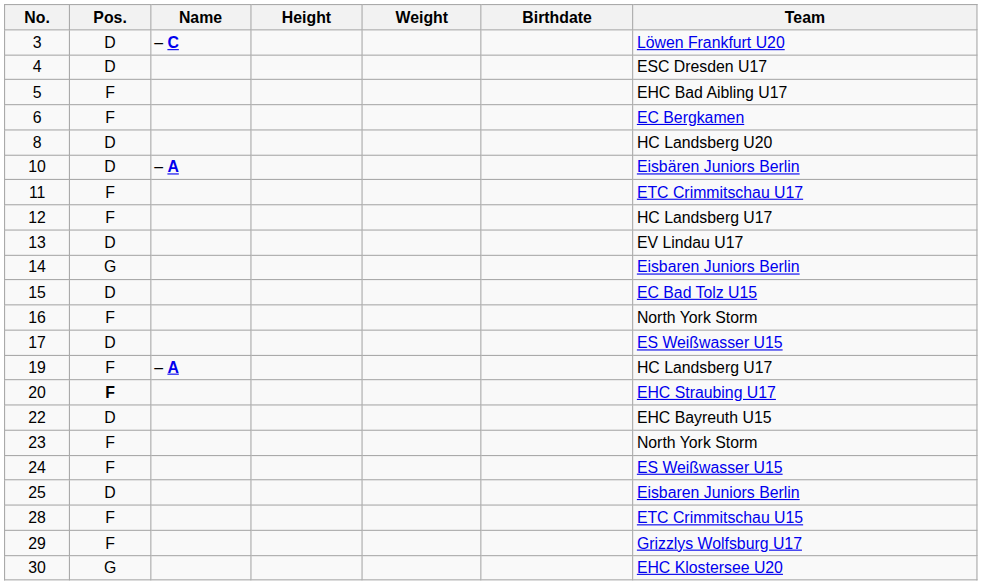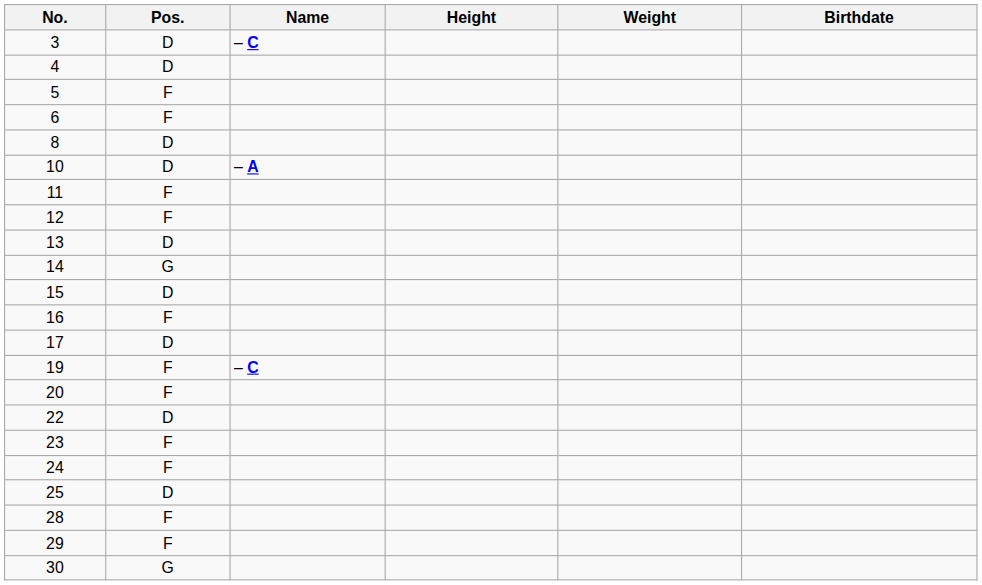- column: Team | Löwen Frankfurt U20 | ESC Dresden U17 | EHC Bad Aibling U17 | EC Bergkamen | HC Landsberg U20 | Eisbären Juniors Berlin | ETC Crimmitschau U17 | HC Landsberg U17 | EV Lindau U17 | Eisbaren Juniors Berlin | EC Bad Tolz U15 | North York Storm | ES Weißwasser U15 | HC Landsberg U17 | EHC Straubing U17 | EHC Bayreuth U15 | North York Storm | ES Weißwasser U15 | Eisbaren Juniors Berlin | ETC Crimmitschau U15 | Grizzlys Wolfsburg U17 | EHC Klostersee U20
19 | Name: – A -> – C
20 | Pos.: bold -> normal
